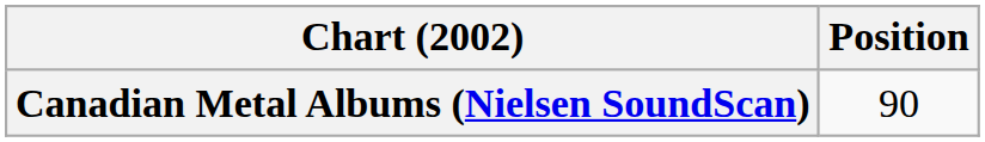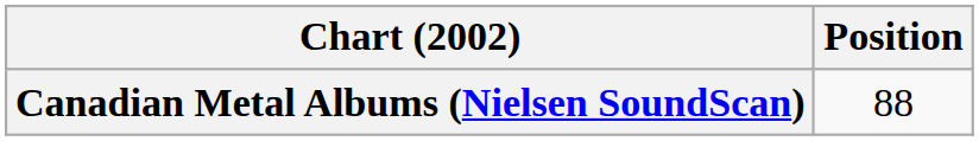Canadian Metal Albums (Nielsen SoundScan) | Position: 90 -> 88
